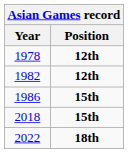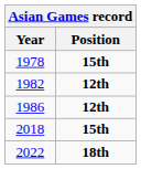1978 | Position: 12th -> 15th
1986 | Position: 15th -> 12th
